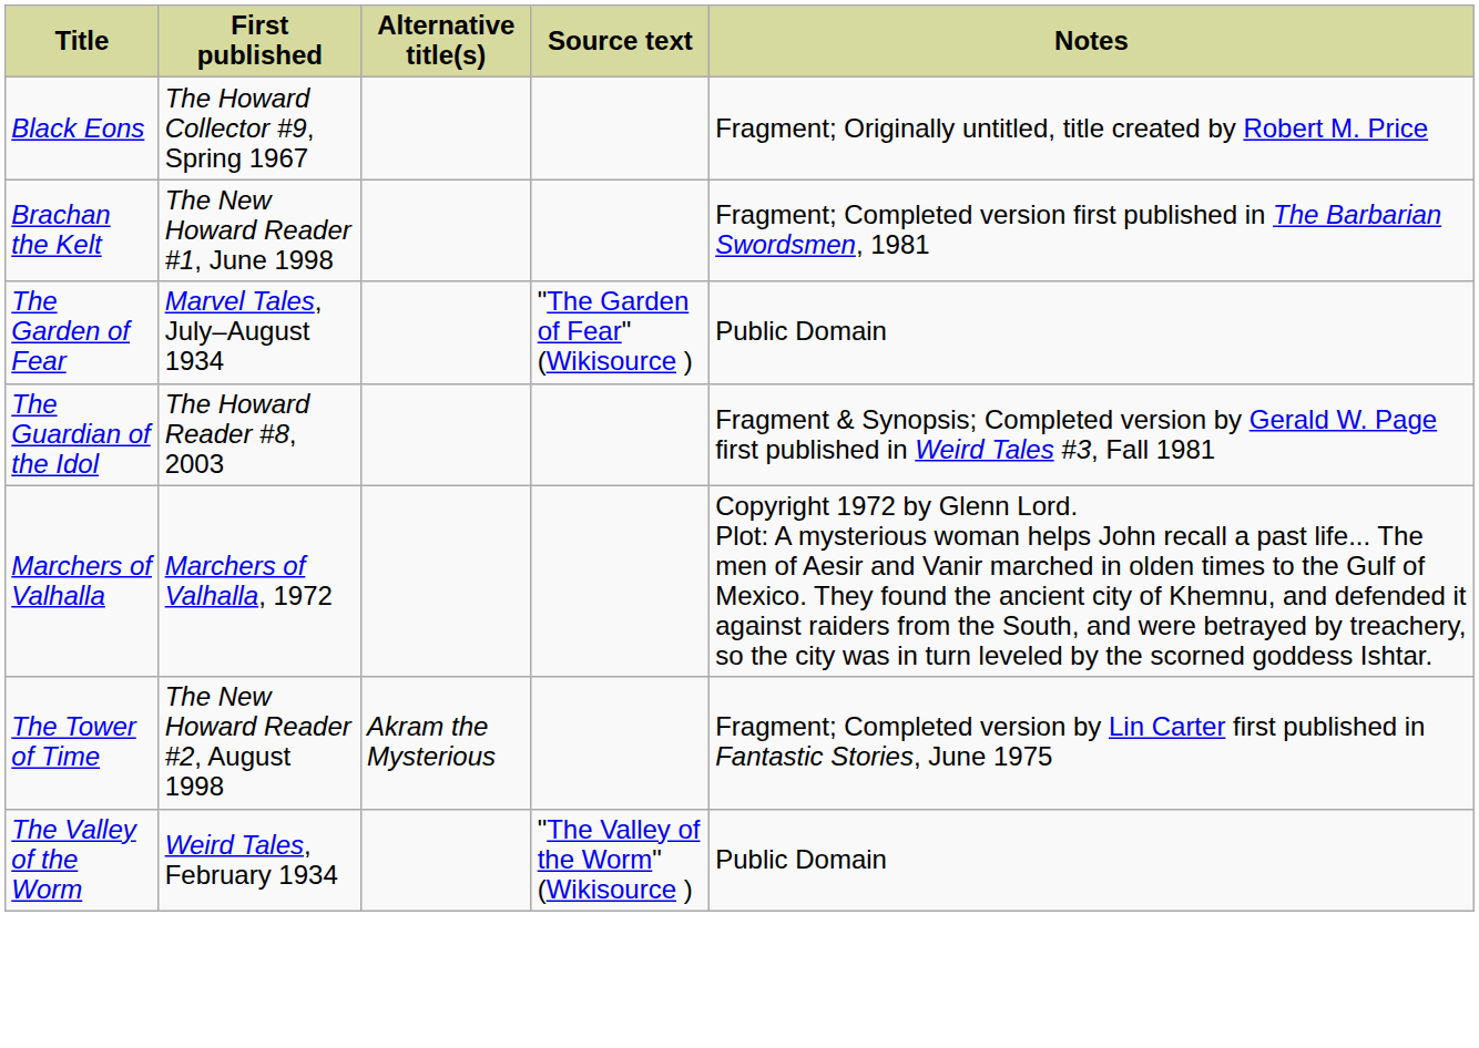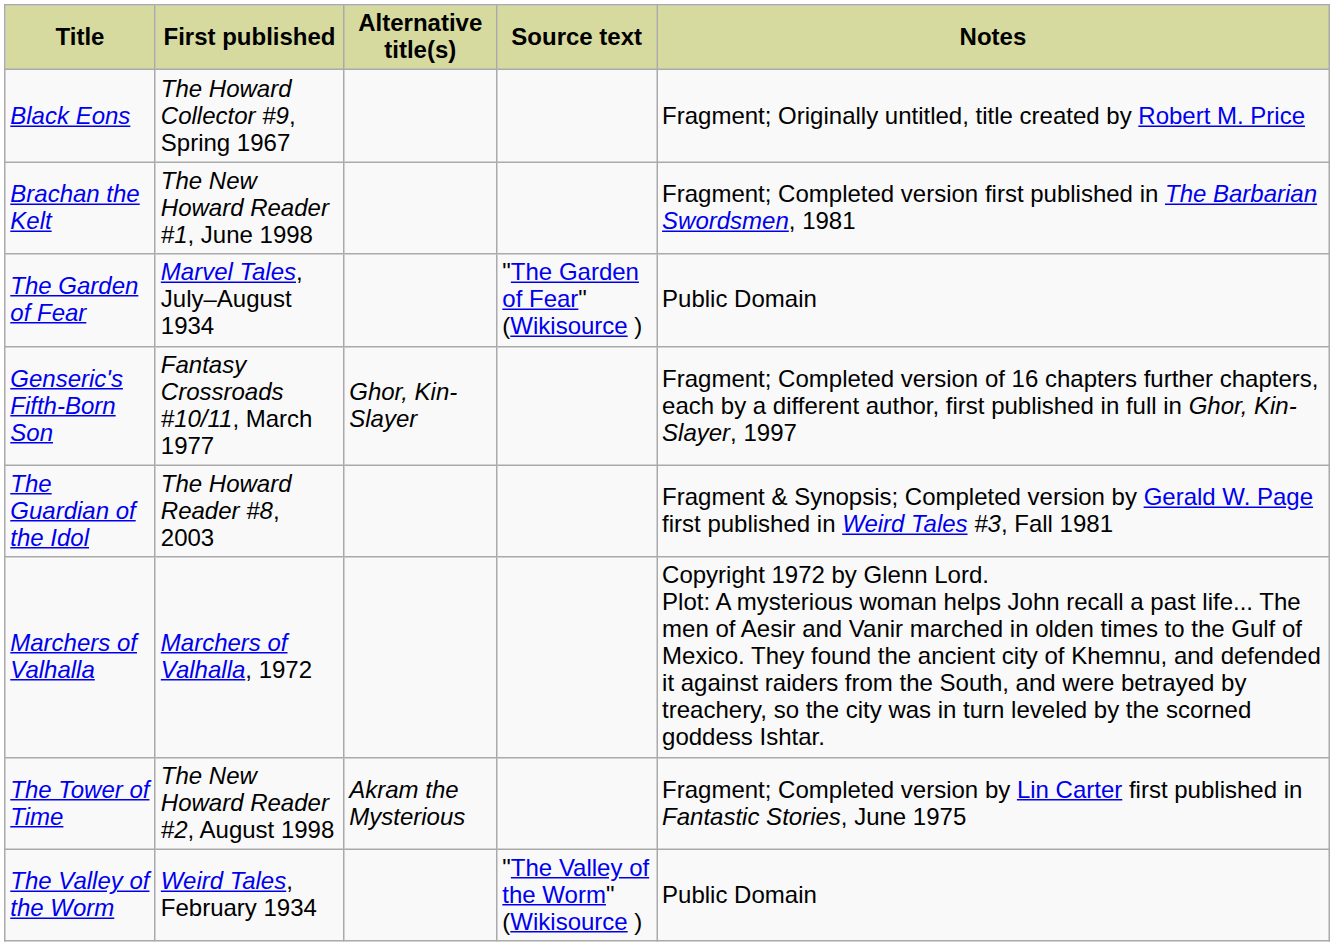+ row: Genseric's Fifth-Born Son | Fantasy Crossroads #10/11, March 1977 | Ghor, Kin-Slayer | Fragment; Completed version of 16 chapters further chapters, each by a different author, first published in full in Ghor, Kin-Slayer, 1997
